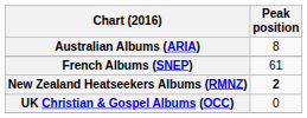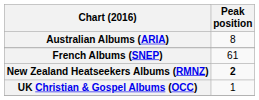UK Christian & Gospel Albums (OCC) | Peak position: 0 -> 1
